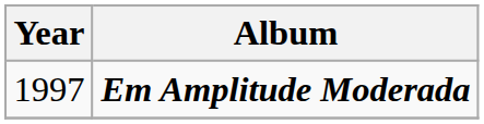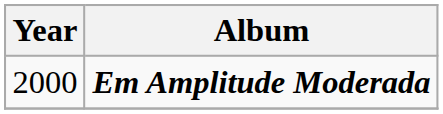Em Amplitude Moderada | Year: 1997 -> 2000
